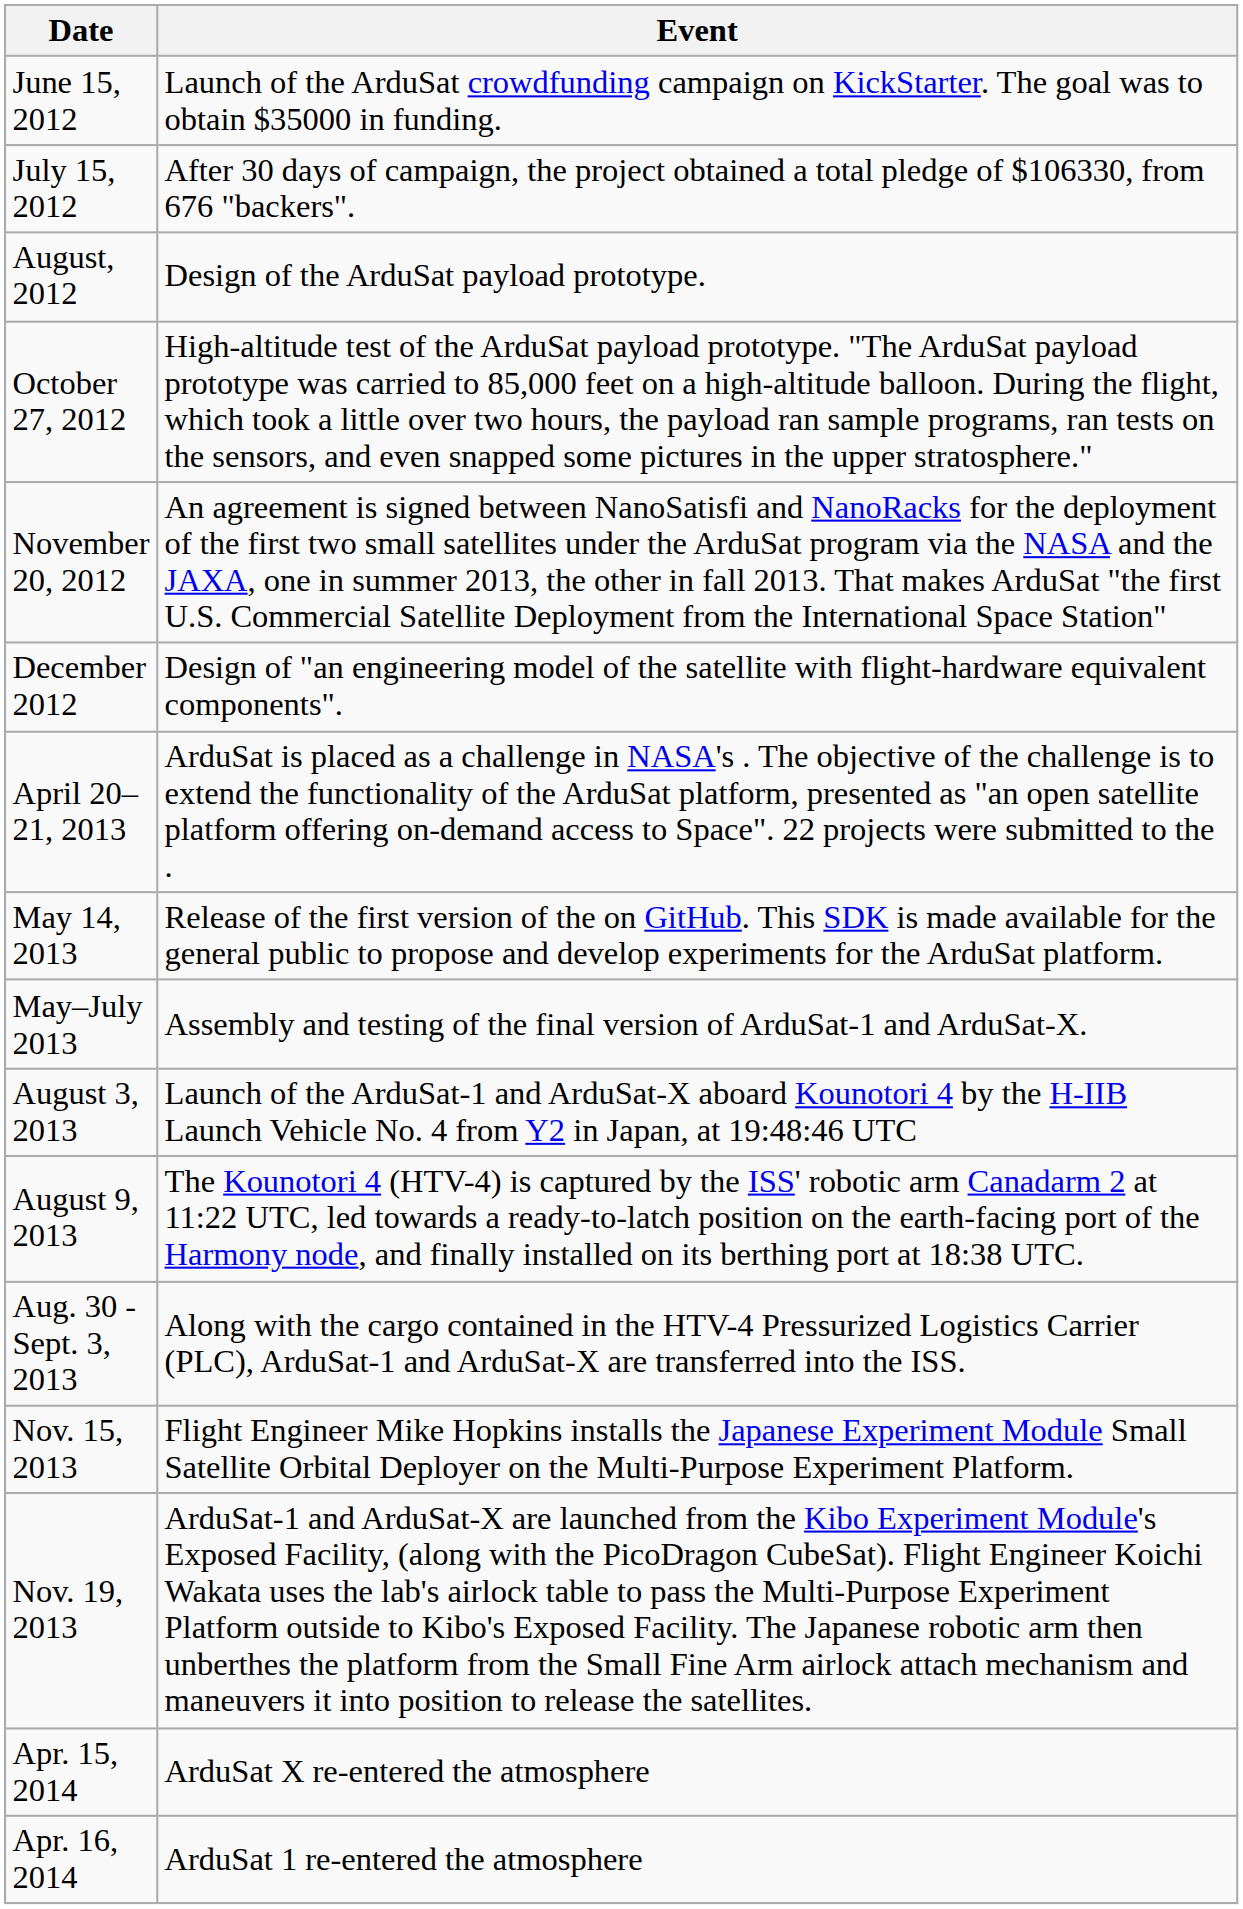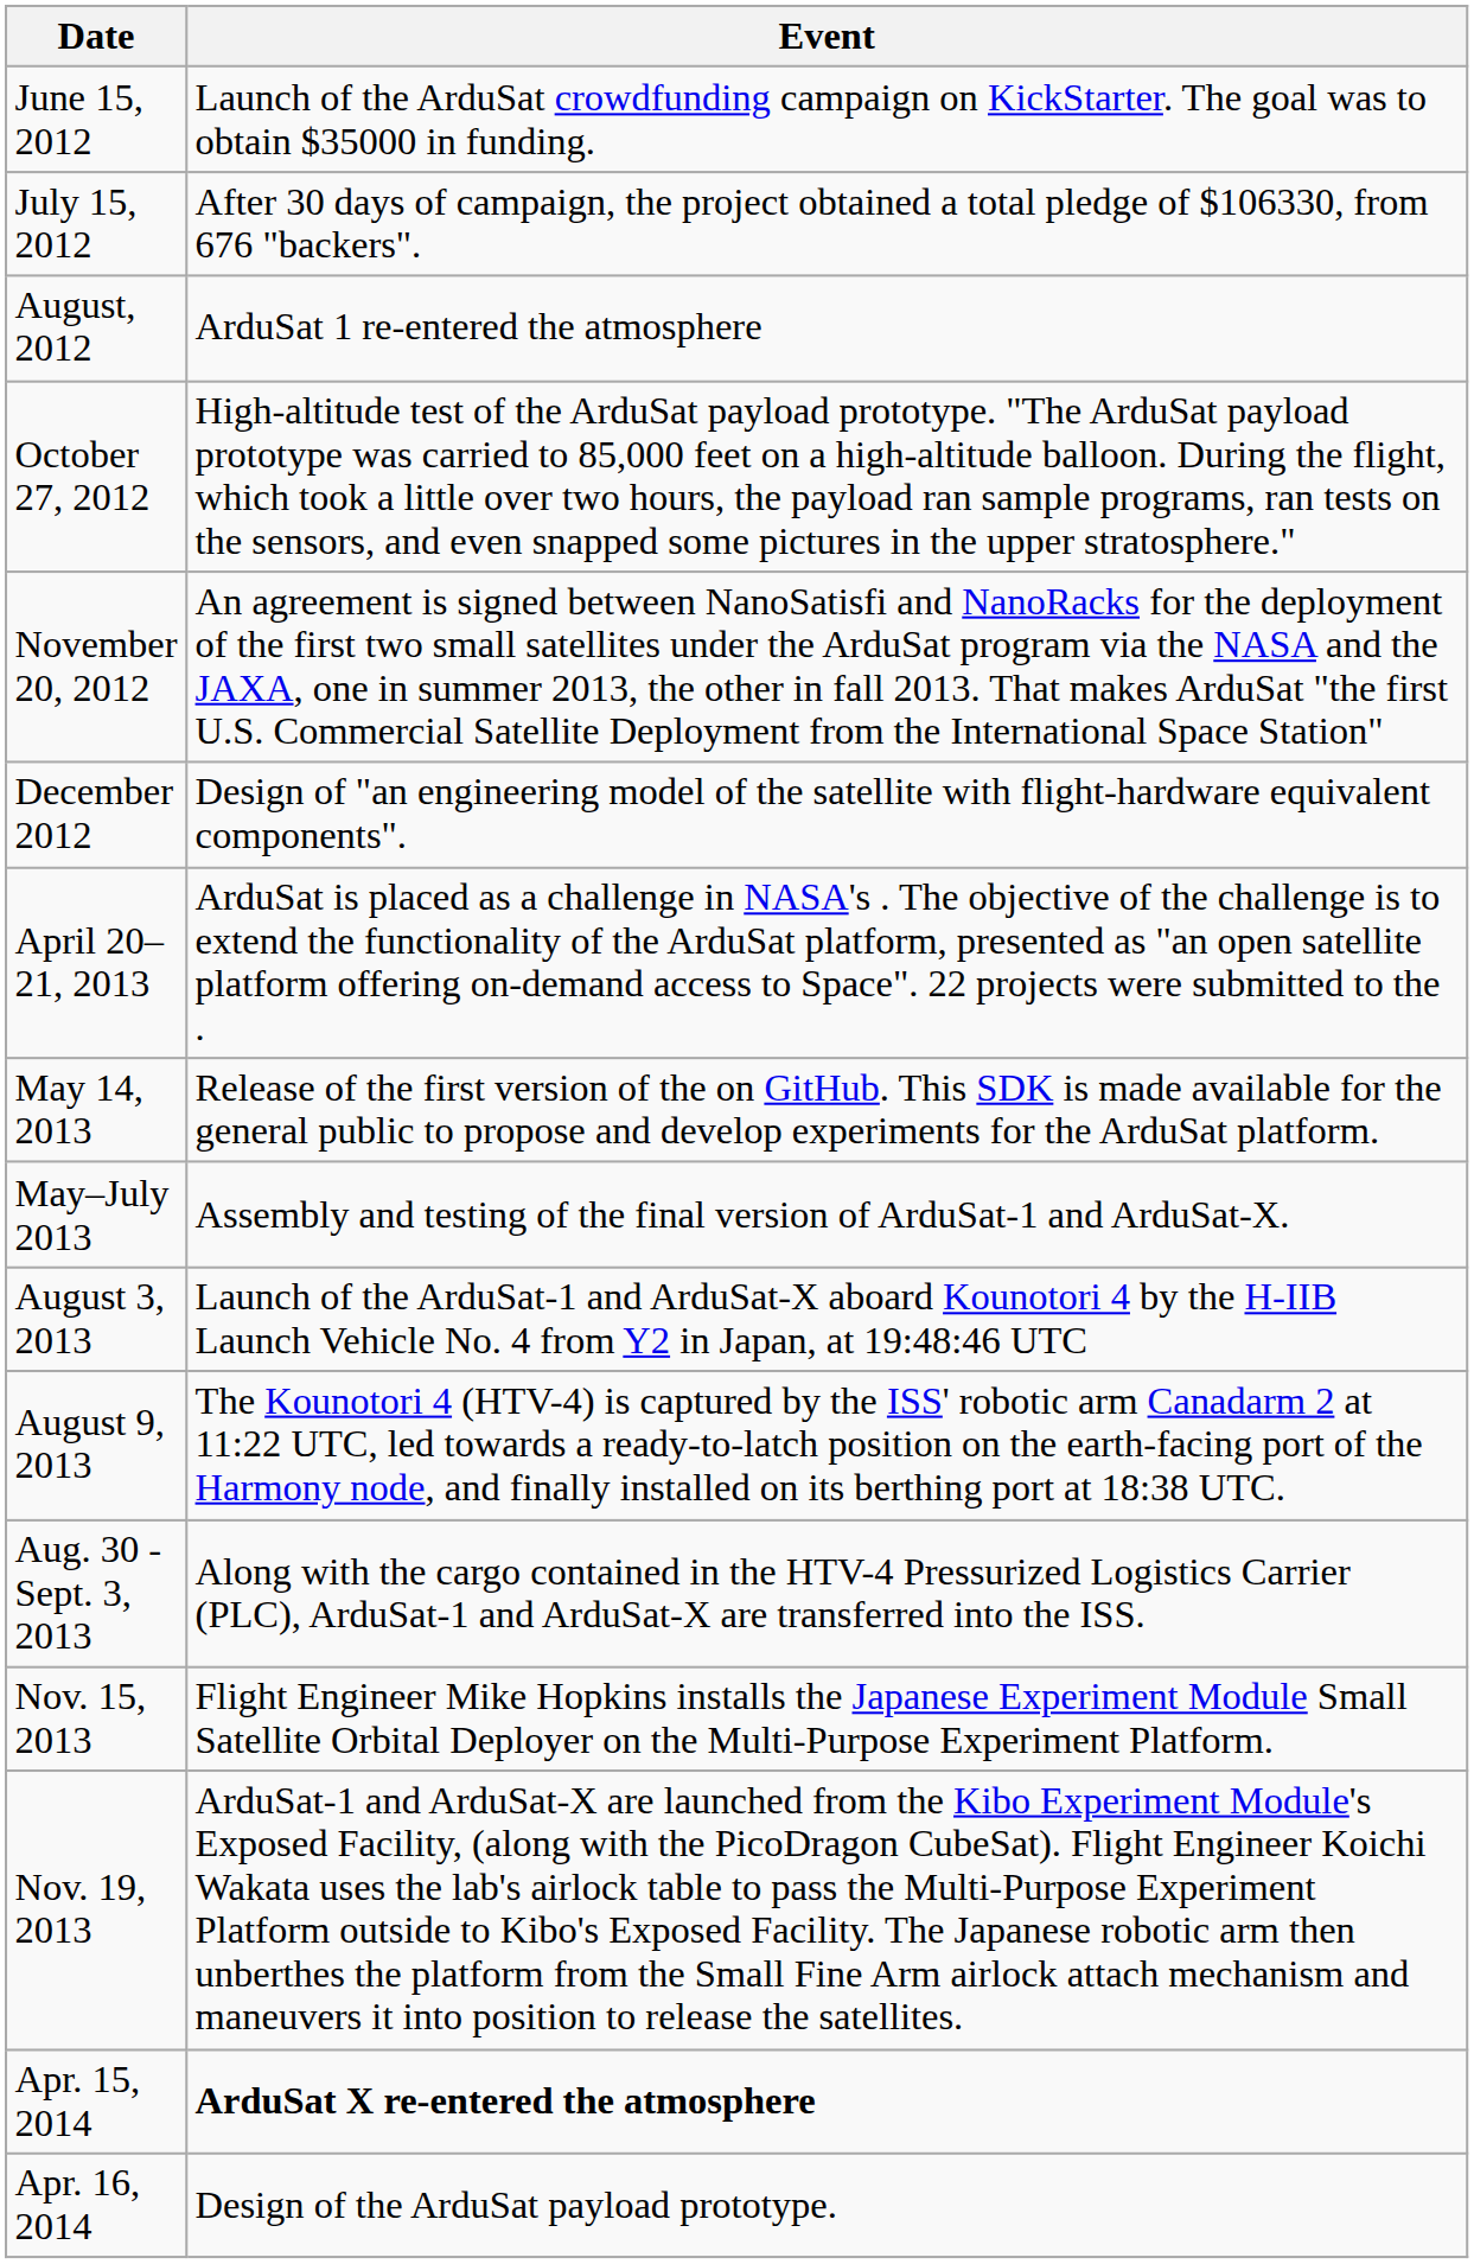August, 2012 | Event: Design of the ArduSat payload prototype. -> ArduSat 1 re-entered the atmosphere
Apr. 15, 2014 | Event: normal -> bold
Apr. 16, 2014 | Event: ArduSat 1 re-entered the atmosphere -> Design of the ArduSat payload prototype.
